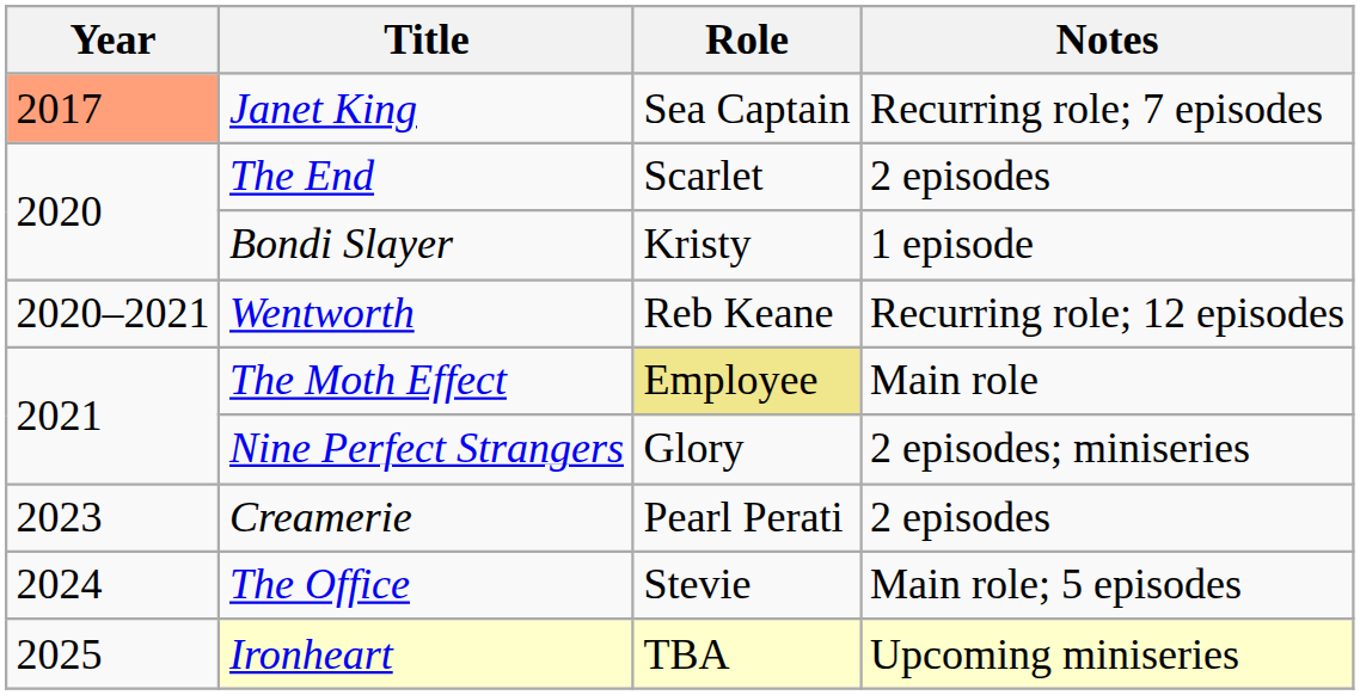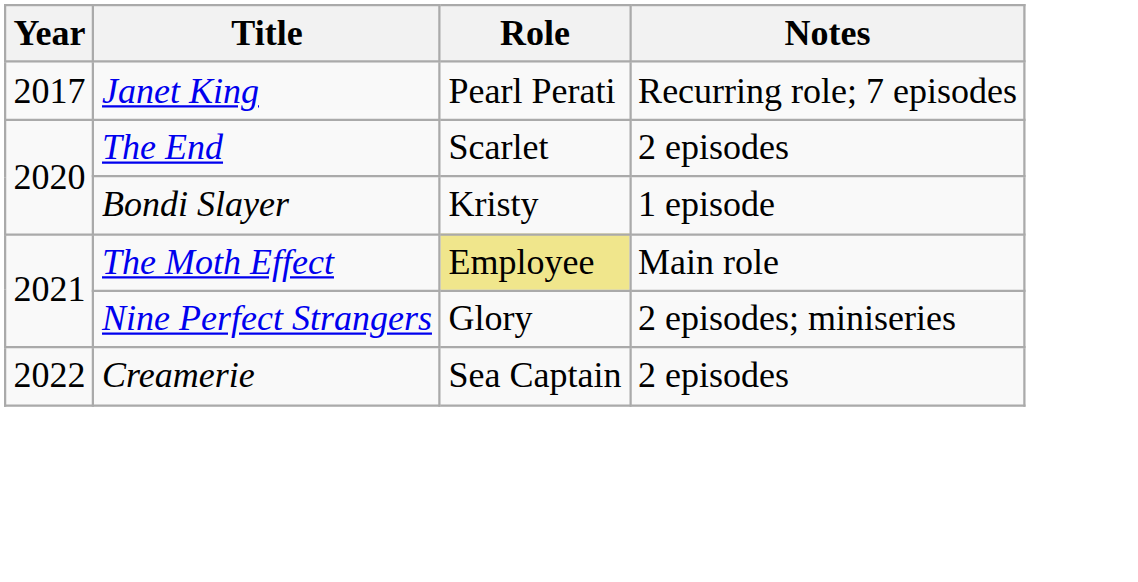Janet King | Year: lightsalmon background -> no background
Janet King | Role: Sea Captain -> Pearl Perati
- row: 2020–2021 | Wentworth | Reb Keane | Recurring role; 12 episodes
Creamerie | Year: 2023 -> 2022
Creamerie | Role: Pearl Perati -> Sea Captain
- row: 2024 | The Office | Stevie | Main role; 5 episodes
- row: 2025 | Ironheart | TBA | Upcoming miniseries
